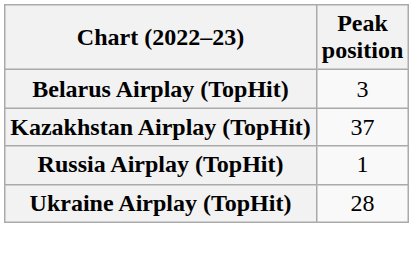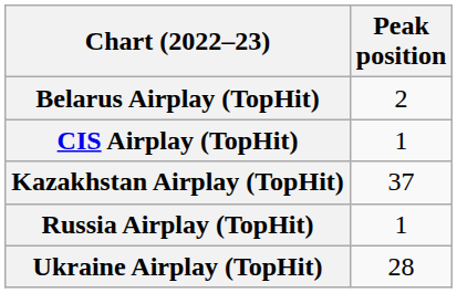Belarus Airplay (TopHit) | Peak position: 3 -> 2
+ row: CIS Airplay (TopHit) | 1
